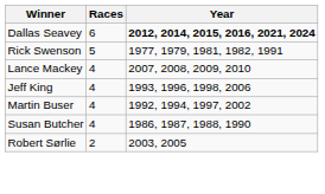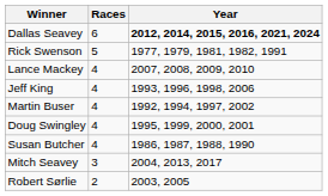+ row: Doug Swingley | 4 | 1995, 1999, 2000, 2001
+ row: Mitch Seavey | 3 | 2004, 2013, 2017
